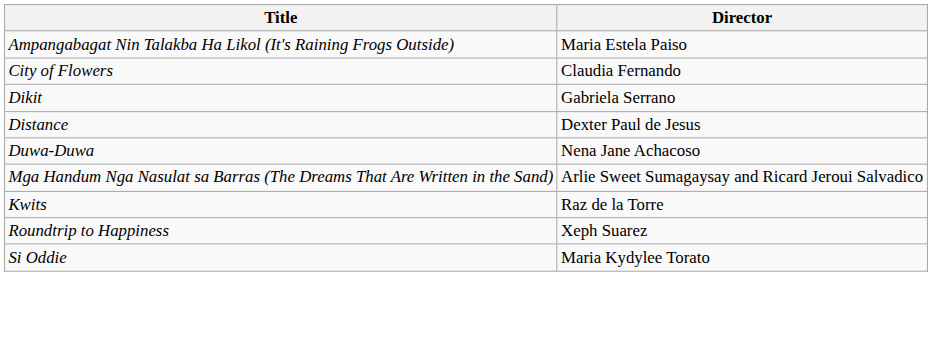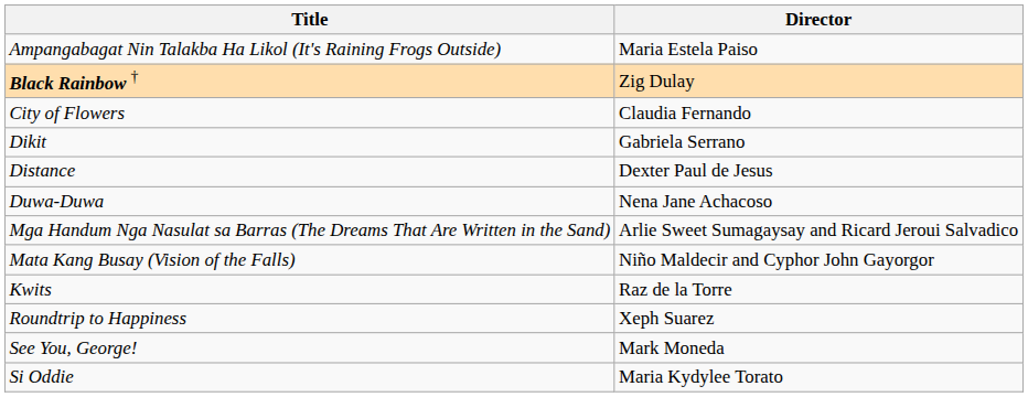+ row: Black Rainbow † | Zig Dulay
+ row: Mata Kang Busay (Vision of the Falls) | Niño Maldecir and Cyphor John Gayorgor
+ row: See You, George! | Mark Moneda
